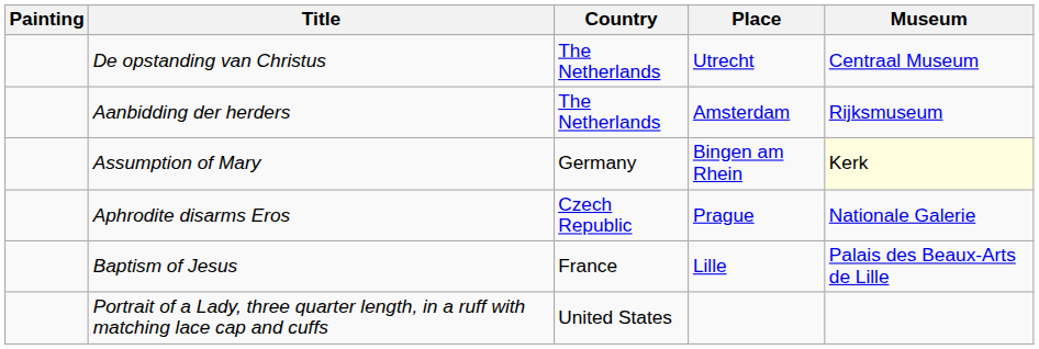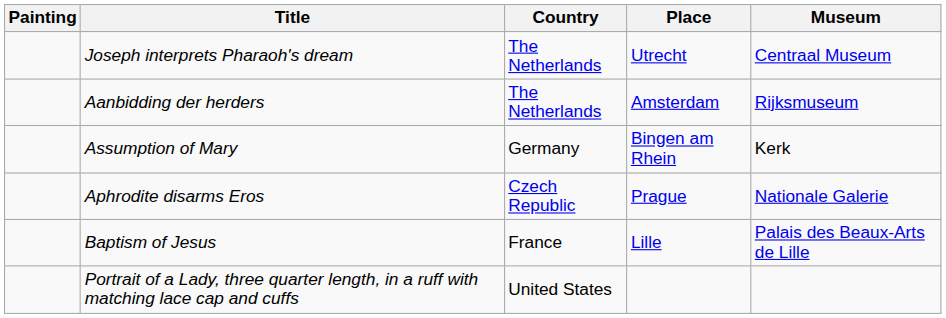+ row: Joseph interprets Pharaoh's dream | The Netherlands | Utrecht | Centraal Museum
- row: De opstanding van Christus | The Netherlands | Utrecht | Centraal Museum
Assumption of Mary | Museum: lightyellow background -> no background
